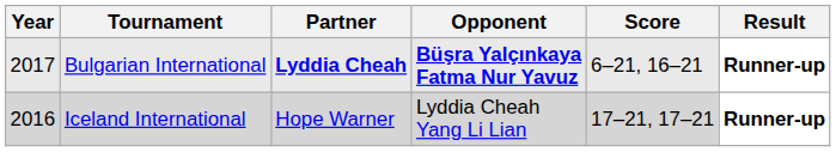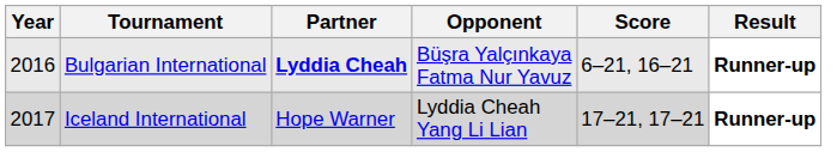Bulgarian International | Year: 2017 -> 2016
Bulgarian International | Opponent: bold -> normal
Iceland International | Year: 2016 -> 2017
